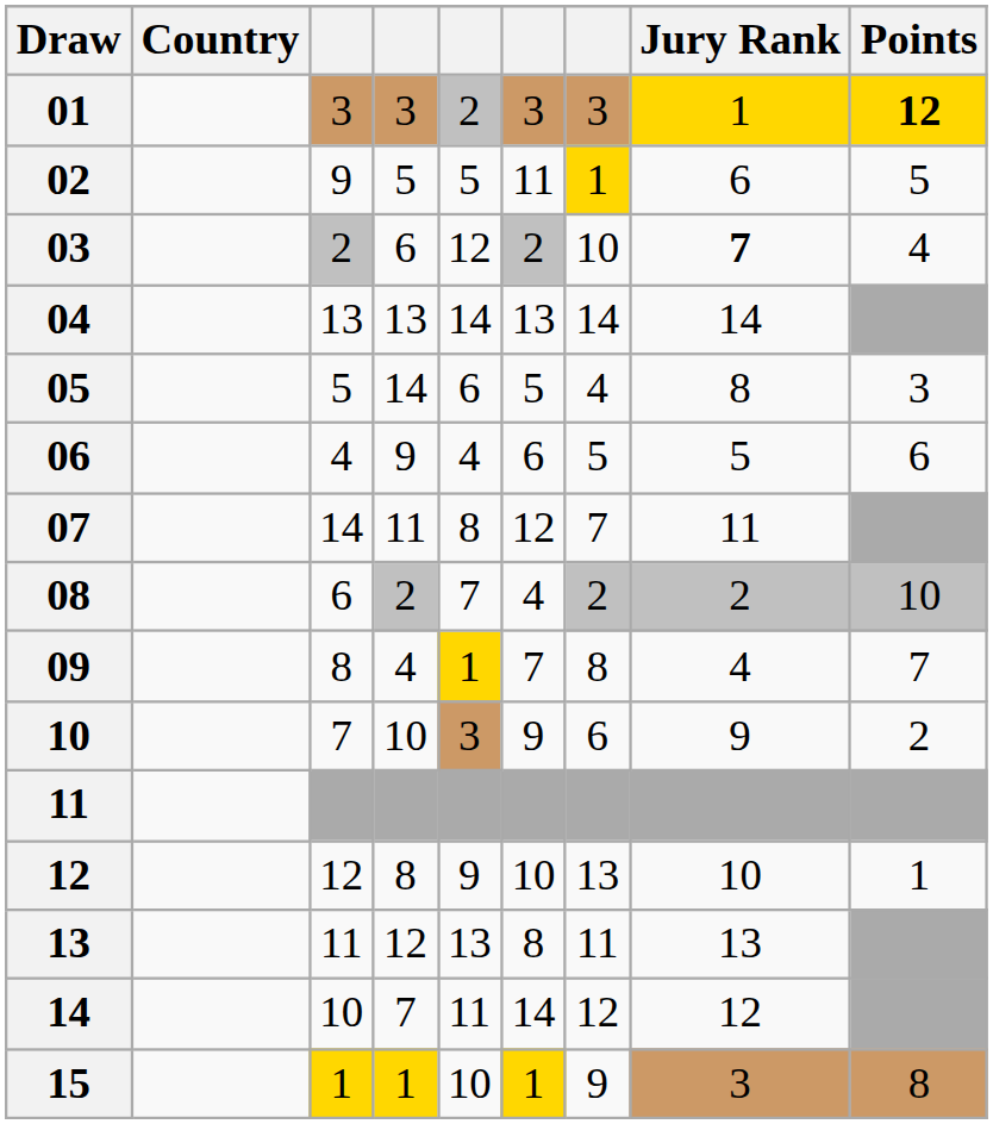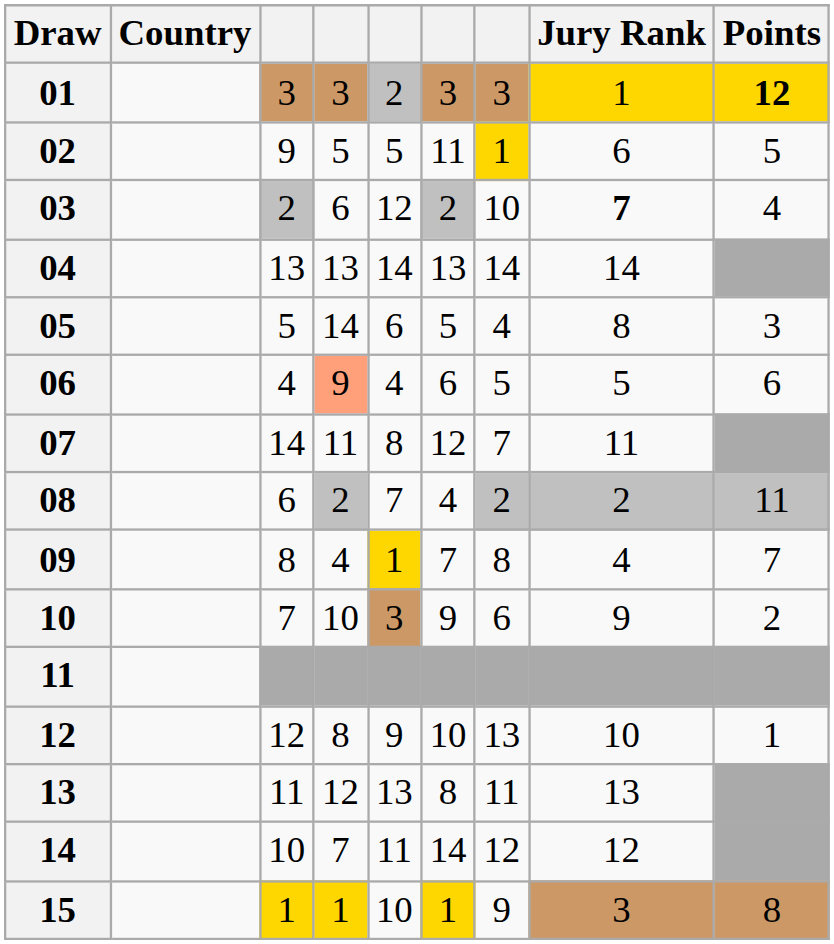06 | column 4: no background -> lightsalmon background
08 | Points: 10 -> 11
